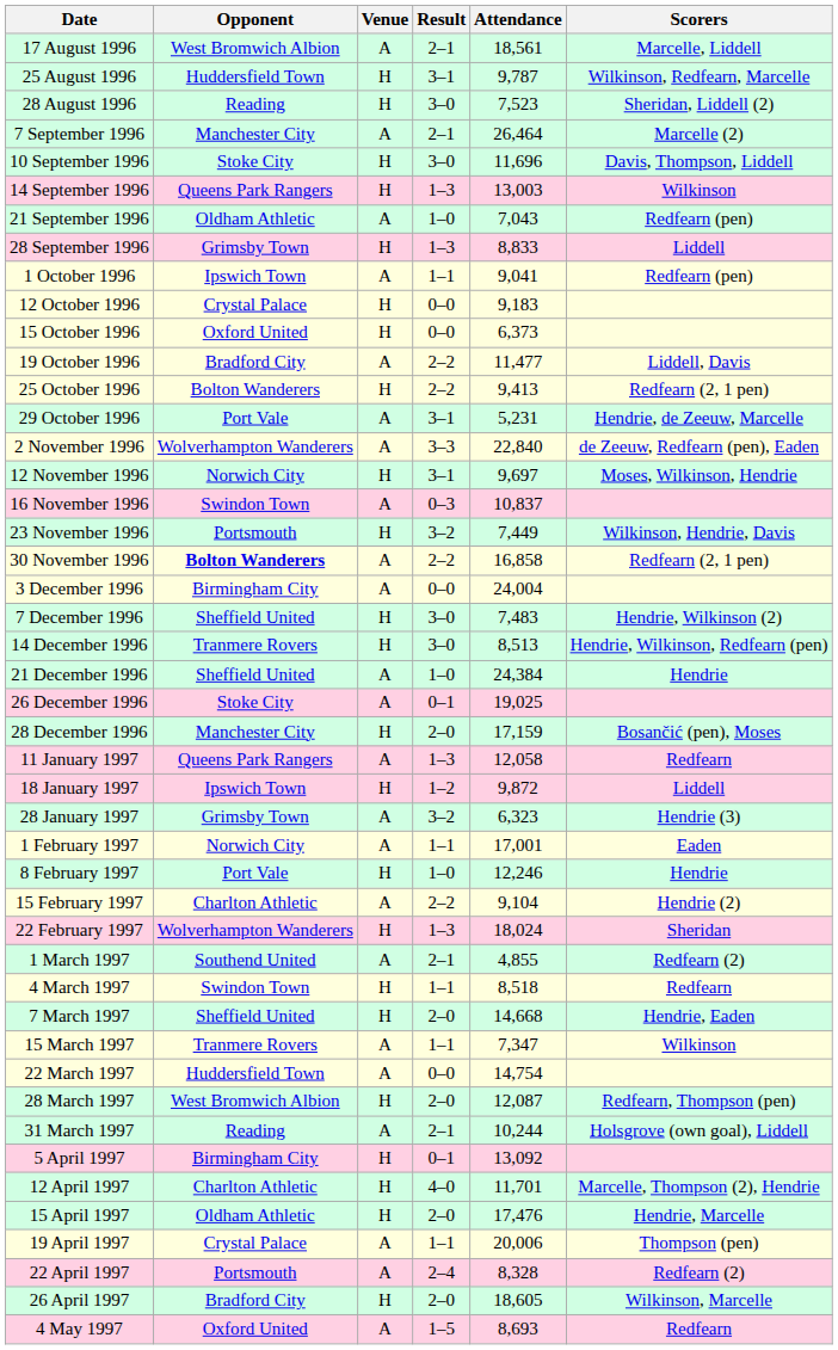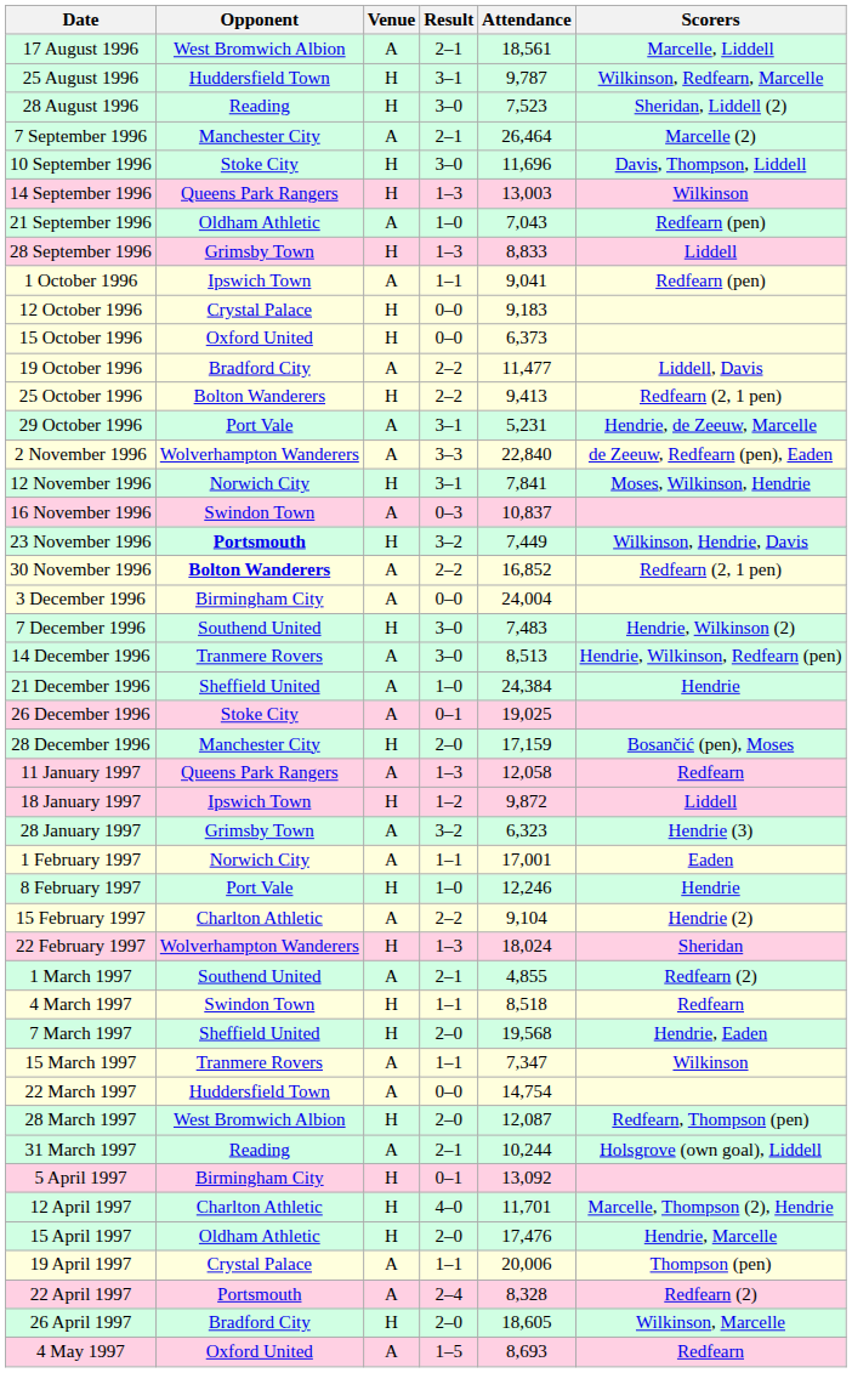12 November 1996 | Attendance: 9,697 -> 7,841
23 November 1996 | Opponent: normal -> bold
30 November 1996 | Attendance: 16,858 -> 16,852
7 December 1996 | Opponent: Sheffield United -> Southend United
14 December 1996 | Venue: H -> A
7 March 1997 | Attendance: 14,668 -> 19,568
